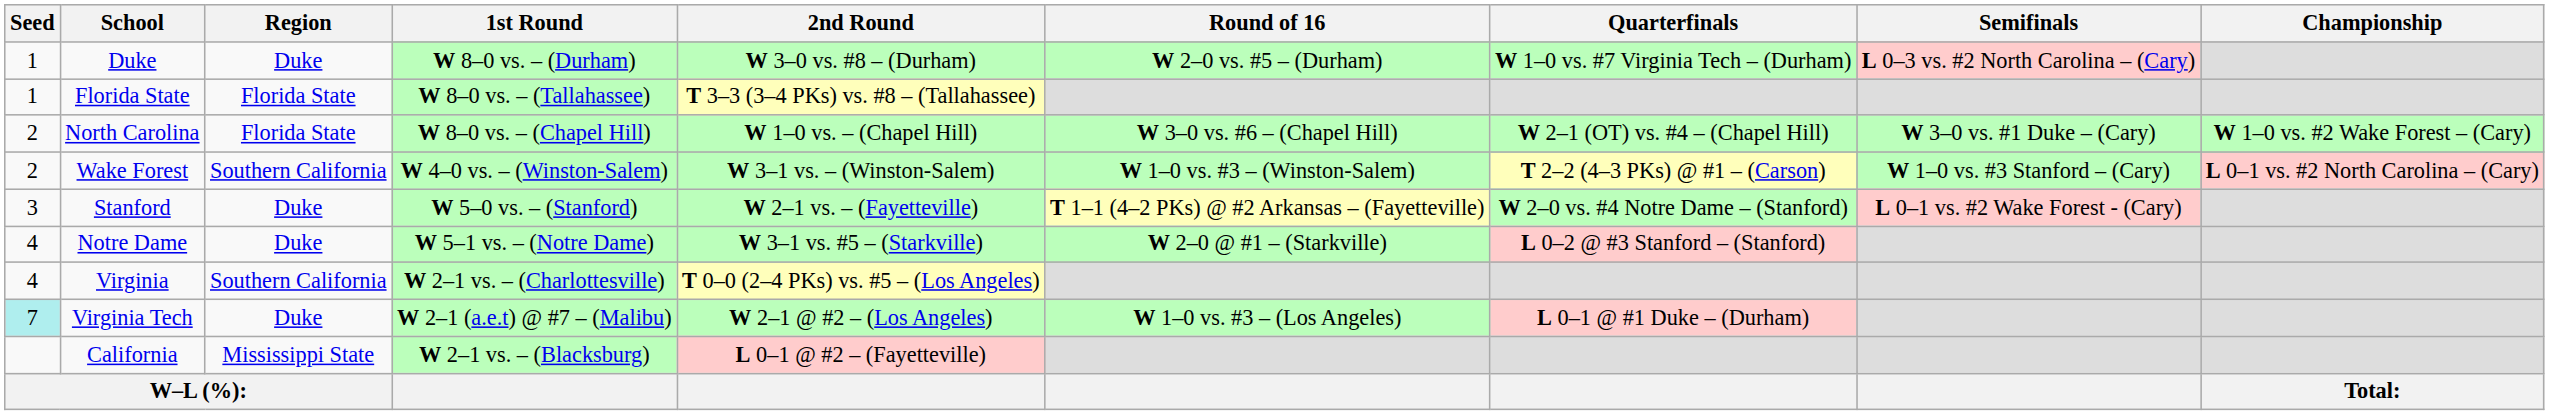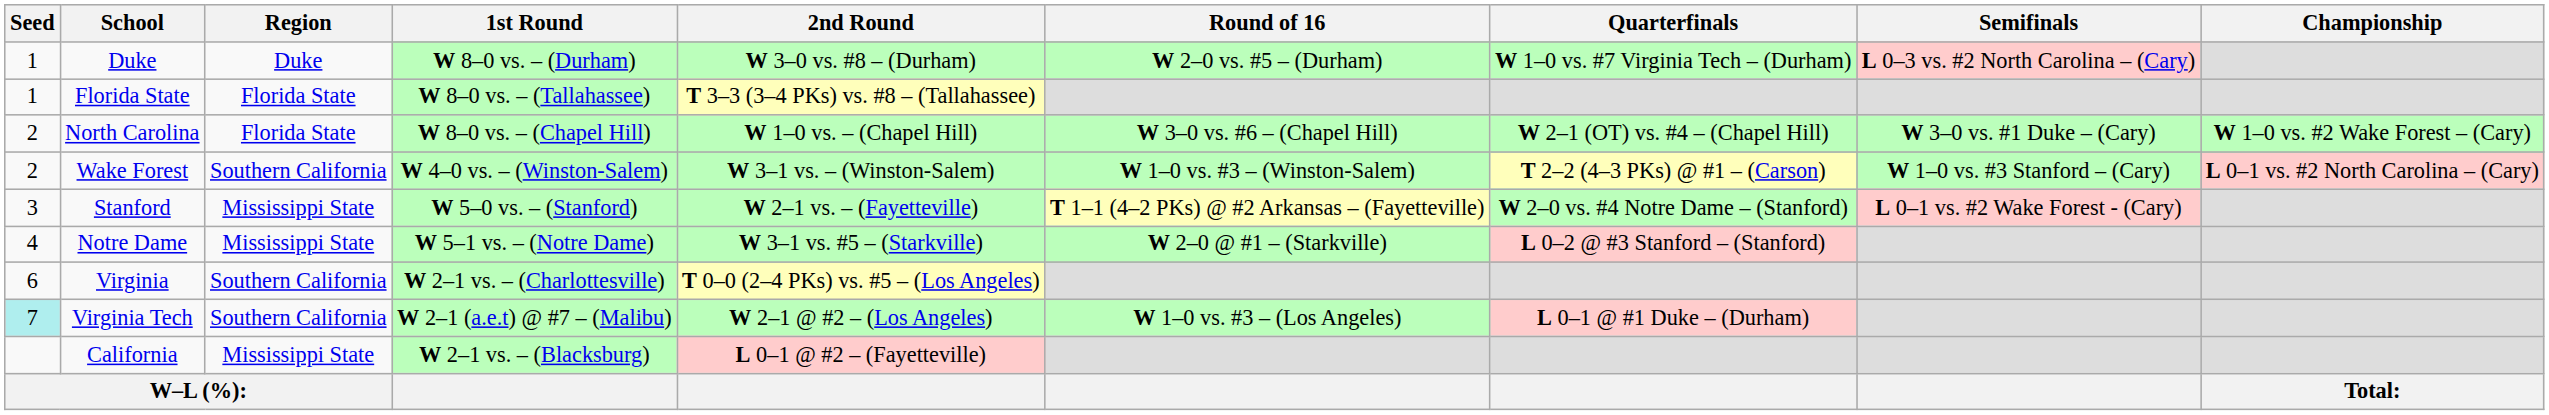Stanford | Region: Duke -> Mississippi State
Notre Dame | Region: Duke -> Mississippi State
Virginia | Seed: 4 -> 6
Virginia Tech | Region: Duke -> Southern California
